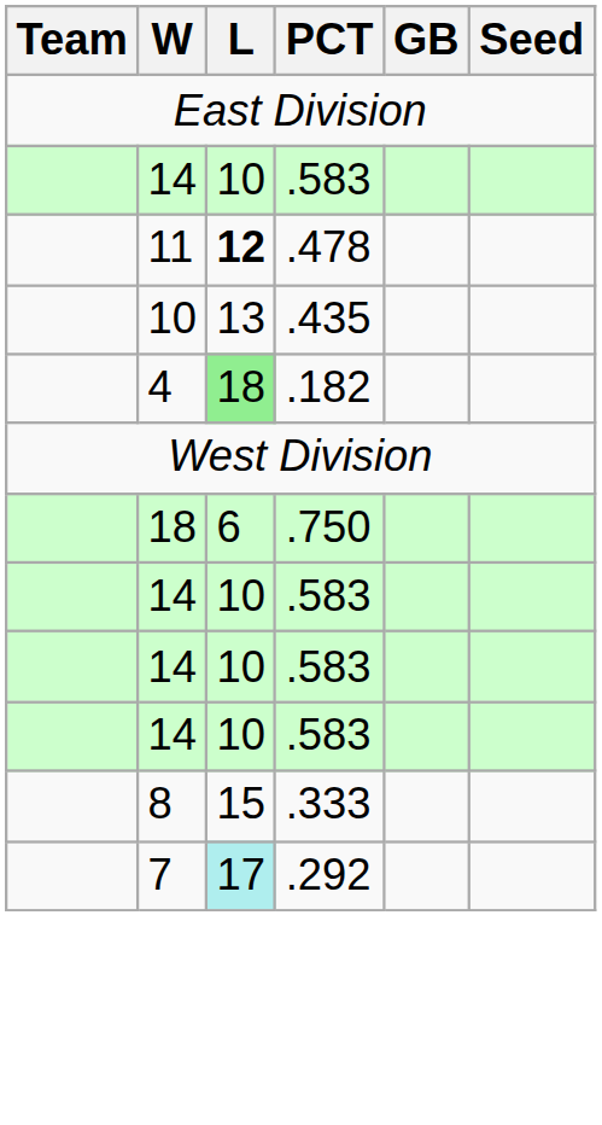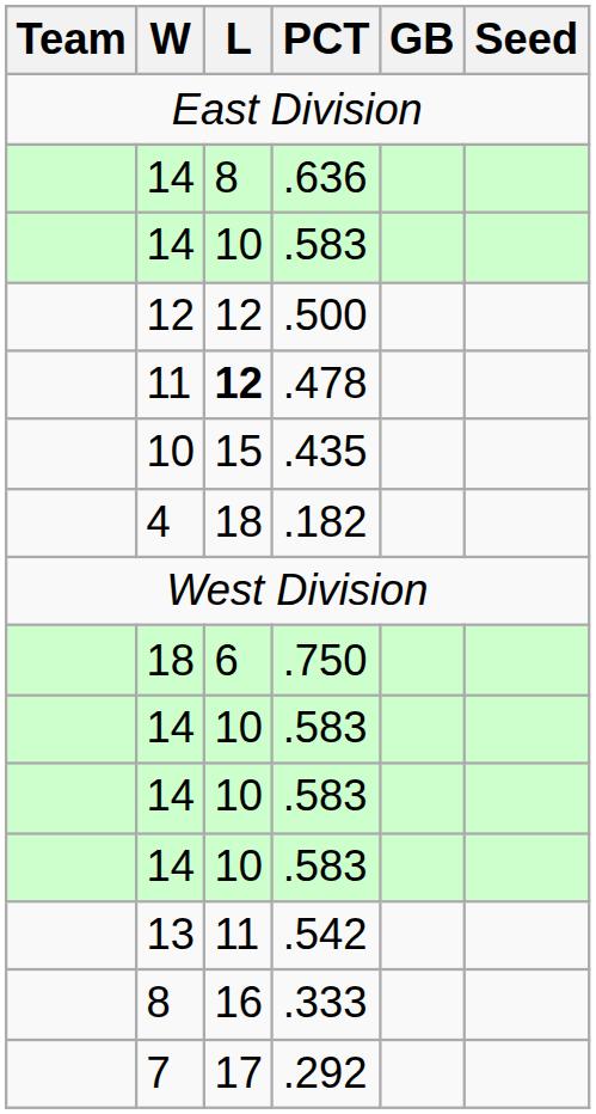+ row: 14 | 8 | .636
+ row: 12 | 12 | .500
.435 | L: 13 -> 15
.182 | L: lightgreen background -> no background
+ row: 13 | 11 | .542
.333 | L: 15 -> 16
.292 | L: paleturquoise background -> no background
